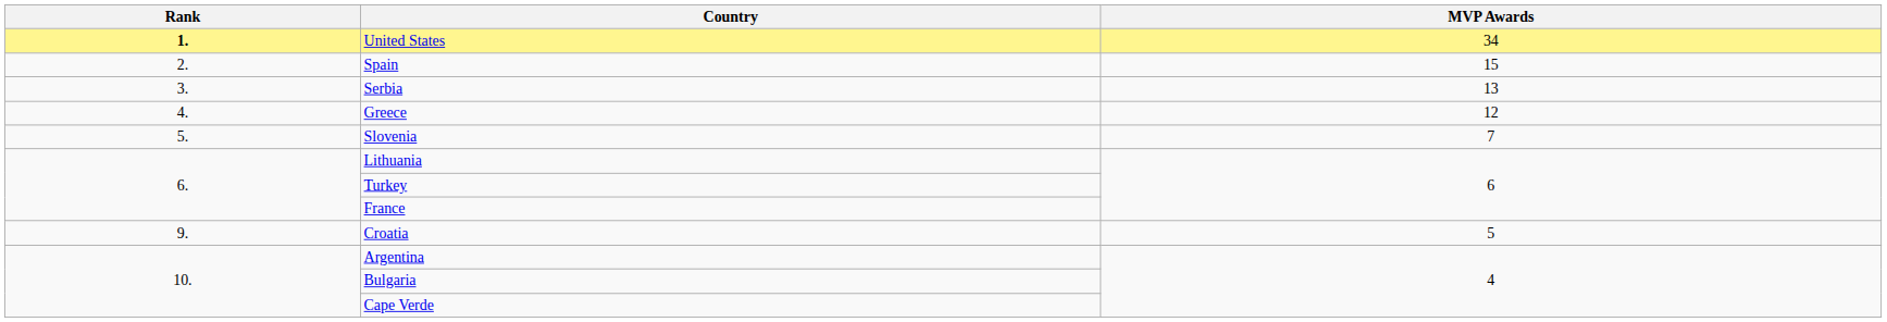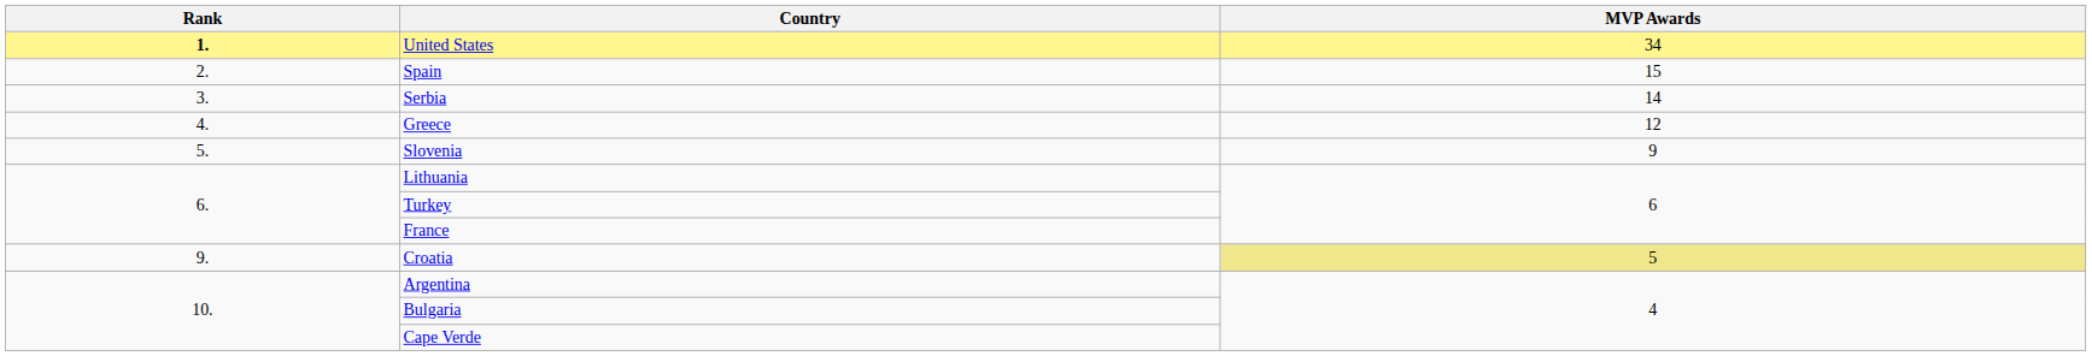Serbia | MVP Awards: 13 -> 14
Slovenia | MVP Awards: 7 -> 9
Croatia | MVP Awards: no background -> khaki background
